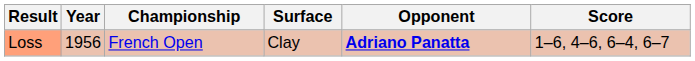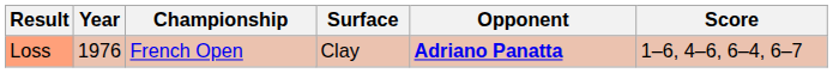Loss | Year: 1956 -> 1976
